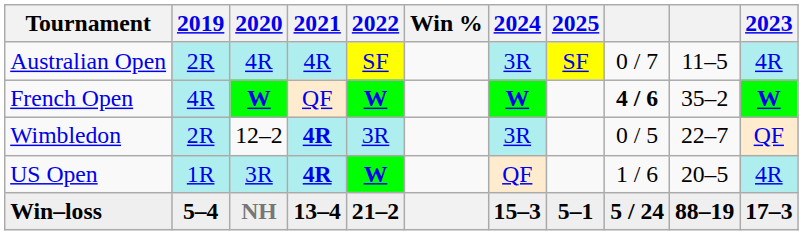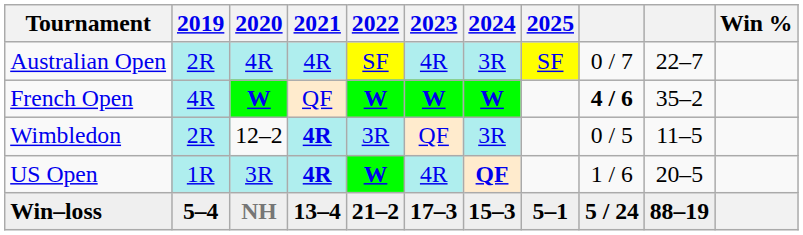columns swapped: 2023 <-> Win %
Australian Open | column 10: 11–5 -> 22–7
Wimbledon | column 10: 22–7 -> 11–5
US Open | 2024: normal -> bold
